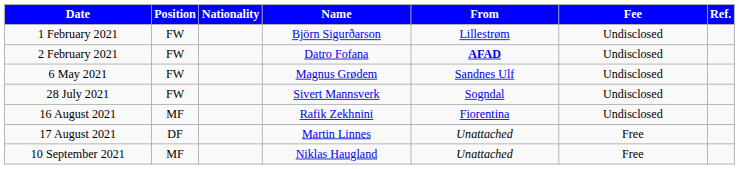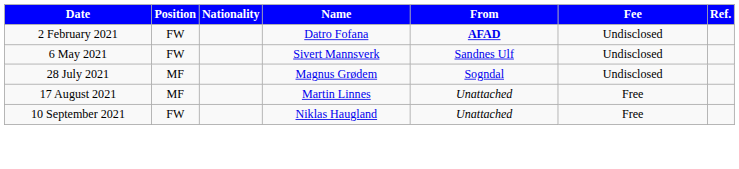- row: 1 February 2021 | FW | Björn Sigurðarson | Lillestrøm | Undisclosed
6 May 2021 | Name: Magnus Grødem -> Sivert Mannsverk
28 July 2021 | Position: FW -> MF
28 July 2021 | Name: Sivert Mannsverk -> Magnus Grødem
- row: 16 August 2021 | MF | Rafik Zekhnini | Fiorentina | Undisclosed
17 August 2021 | Position: DF -> MF
10 September 2021 | Position: MF -> FW
